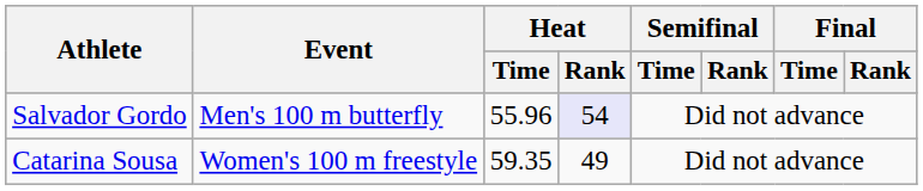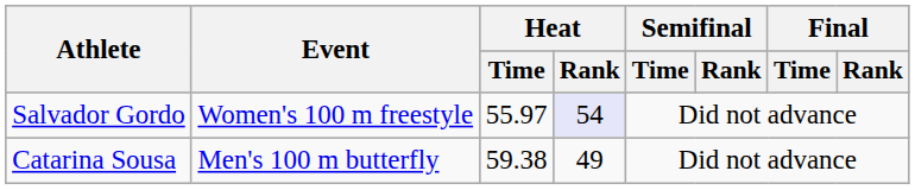Salvador Gordo | Event: Men's 100 m butterfly -> Women's 100 m freestyle
Salvador Gordo | Heat / Time: 55.96 -> 55.97
Catarina Sousa | Event: Women's 100 m freestyle -> Men's 100 m butterfly
Catarina Sousa | Heat / Time: 59.35 -> 59.38
